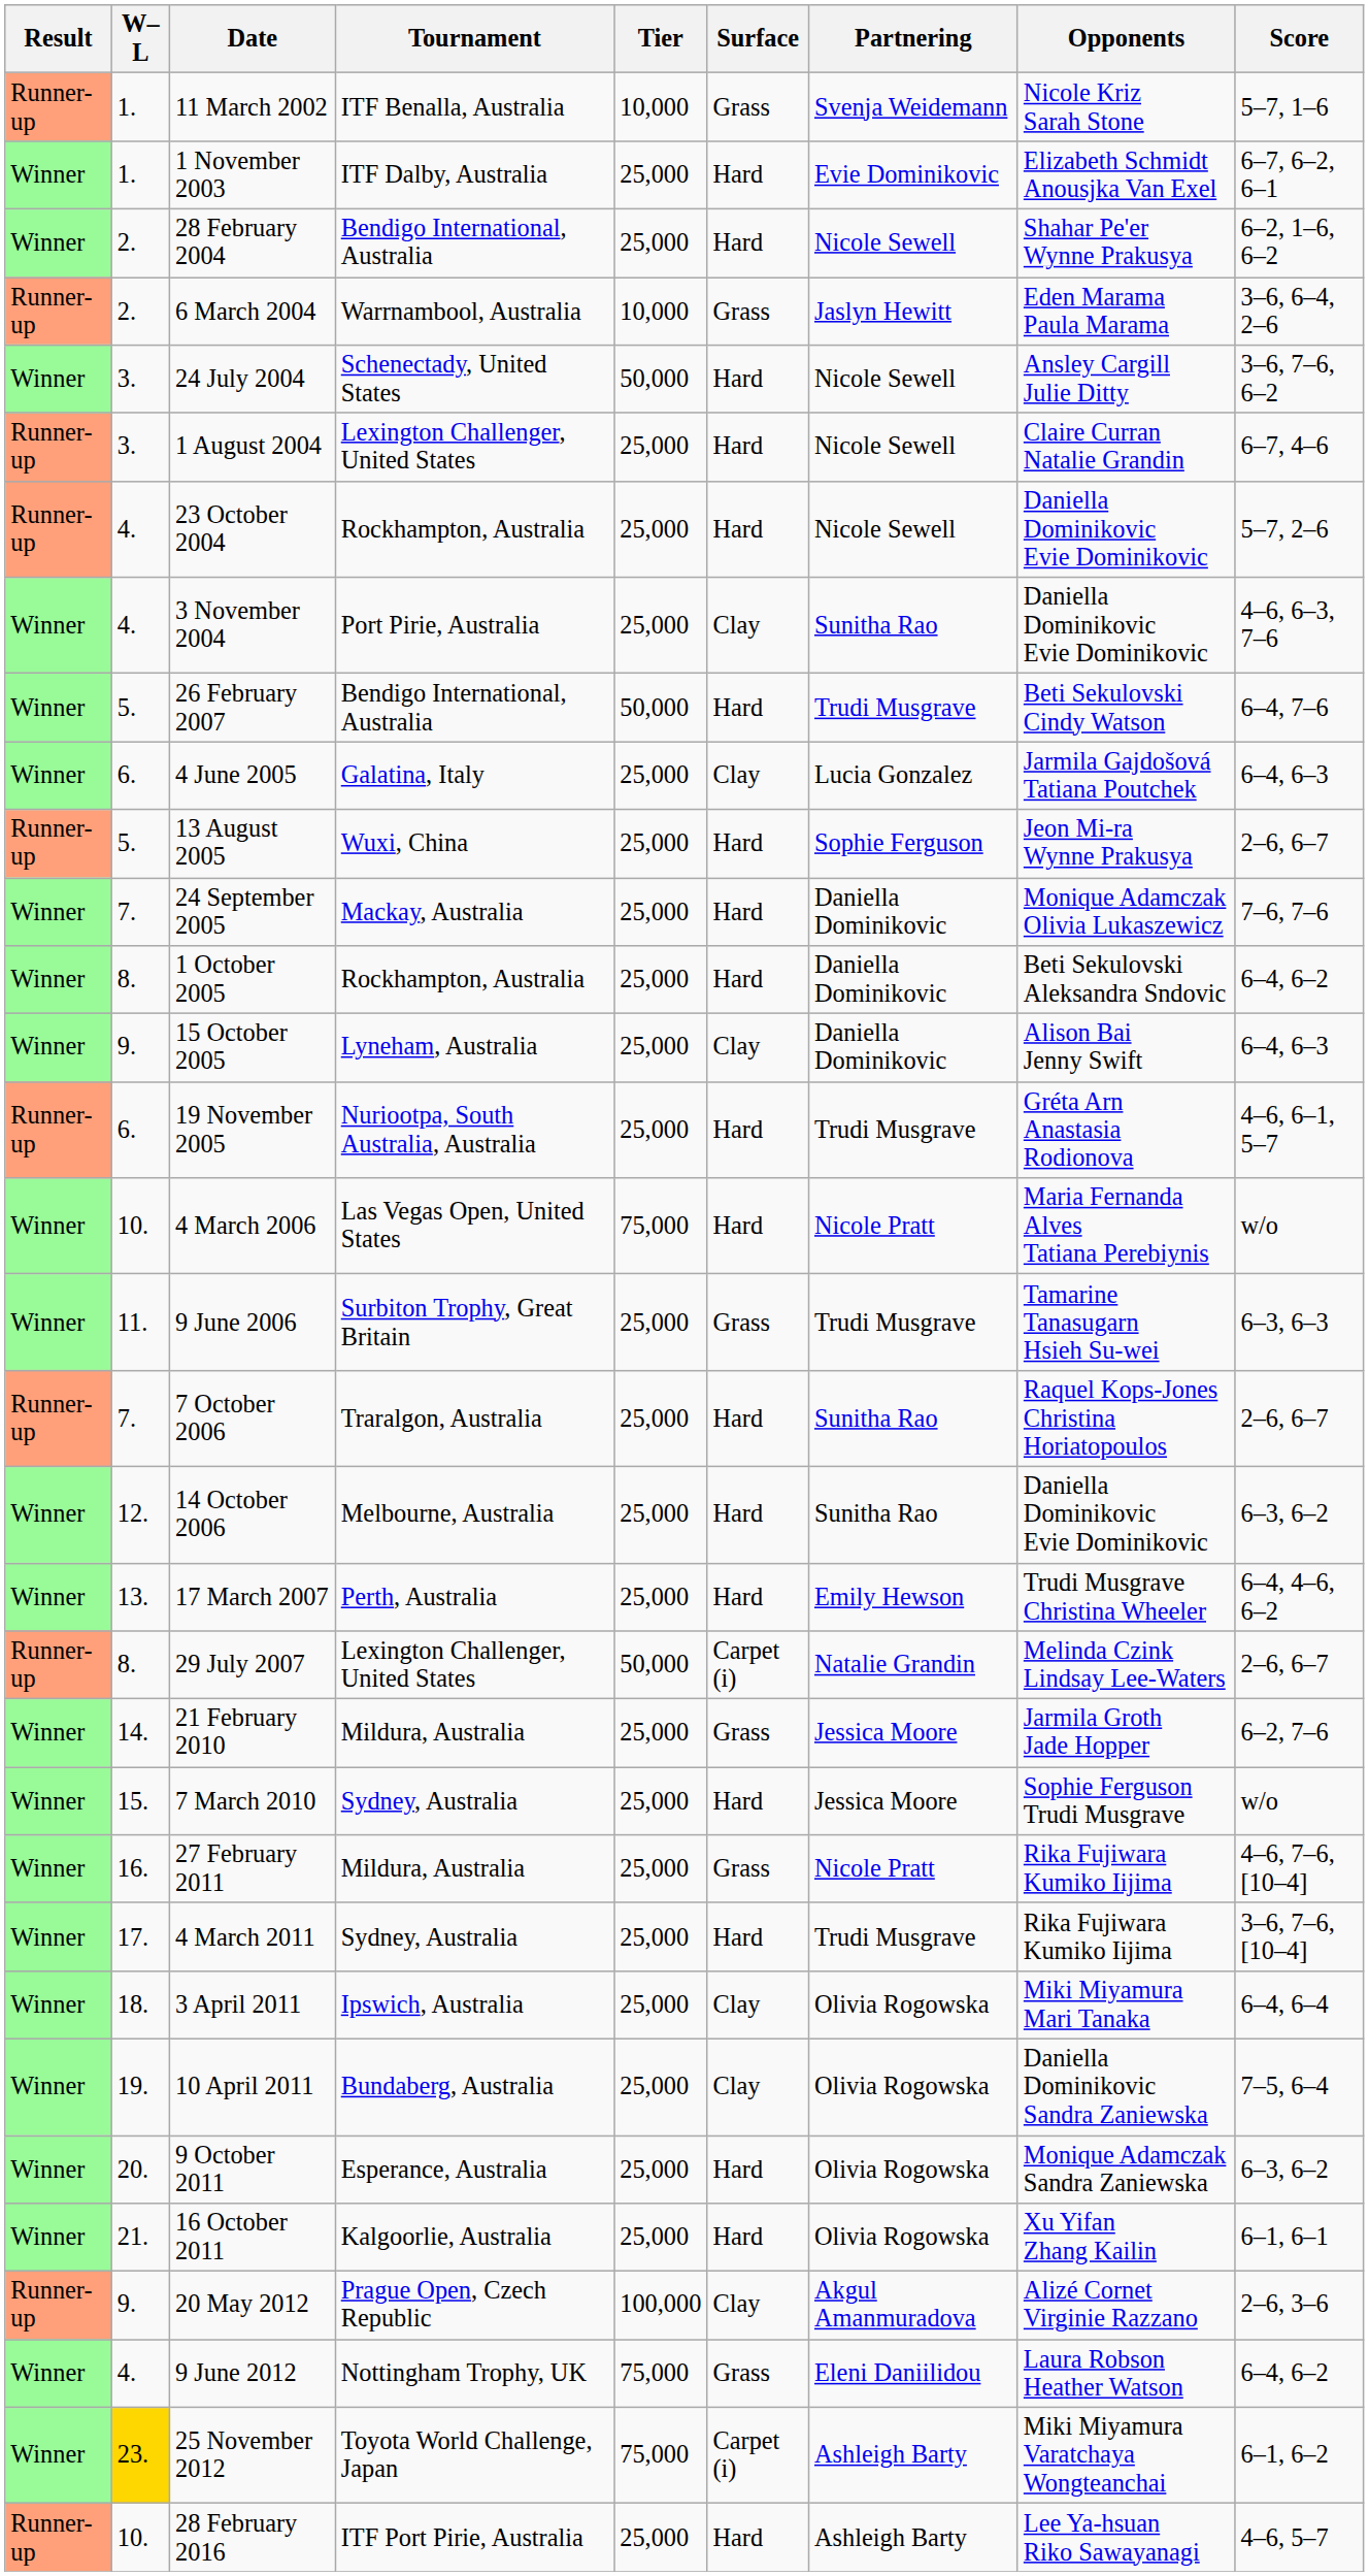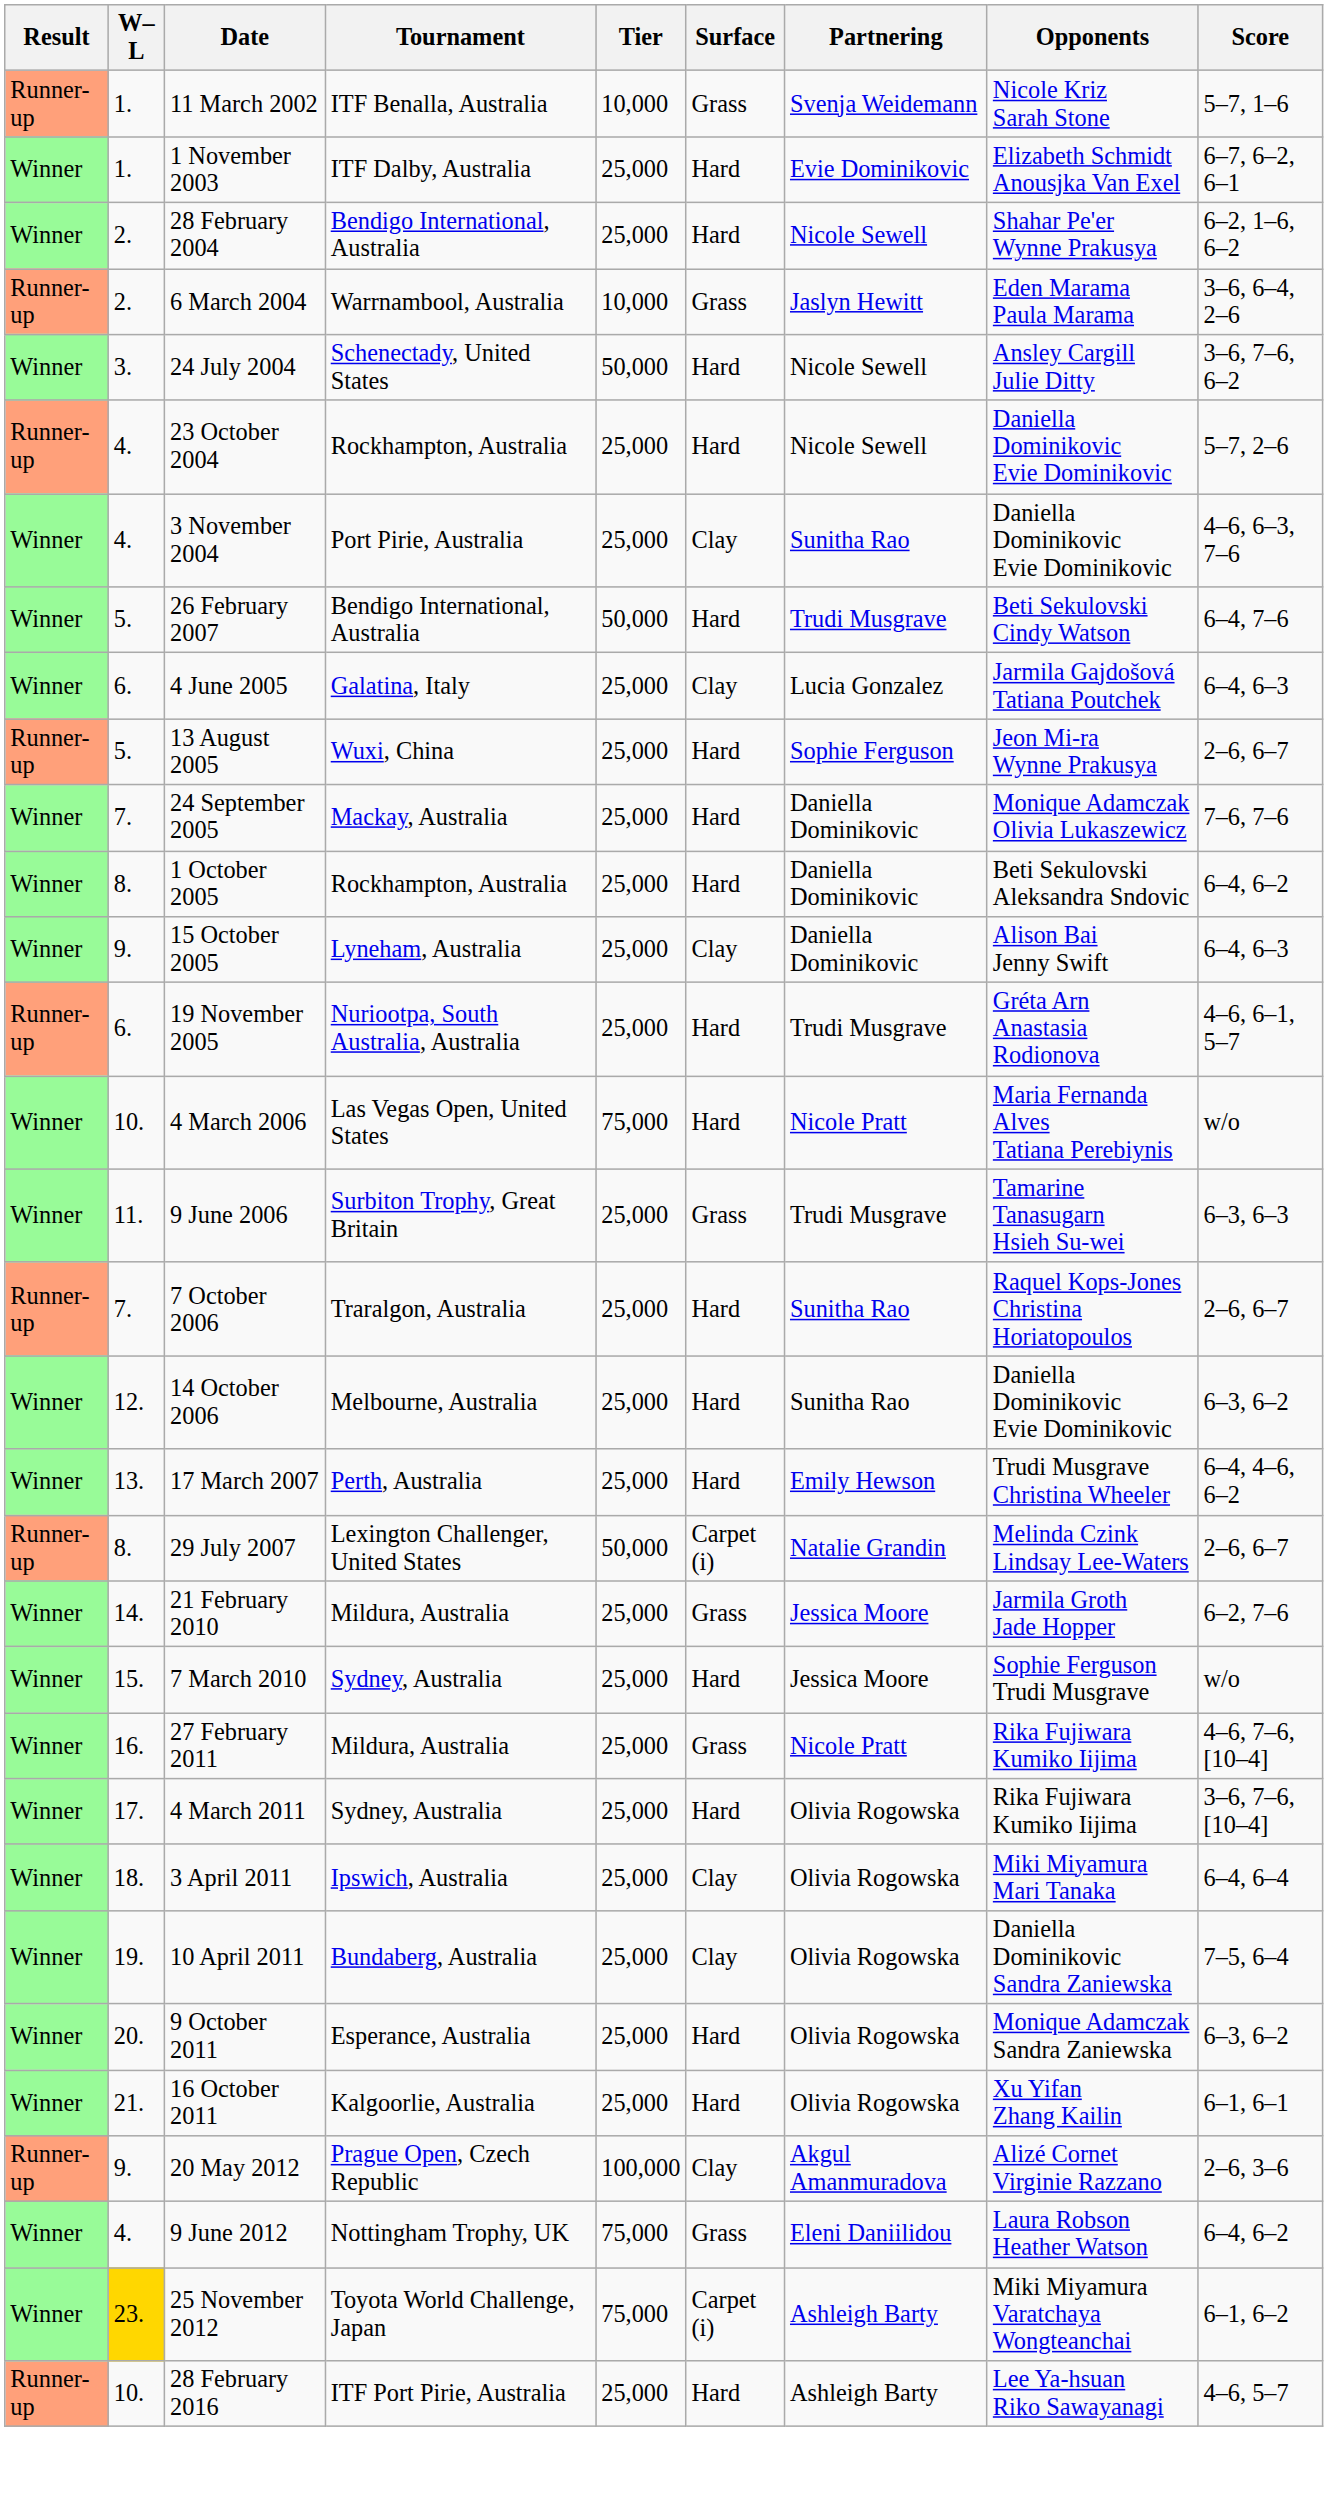- row: Runner-up | 3. | 1 August 2004 | Lexington Challenger, United States | 25,000 | Hard | Nicole Sewell | Claire Curran Natalie Grandin | 6–7, 4–6
4 March 2011 | Partnering: Trudi Musgrave -> Olivia Rogowska
